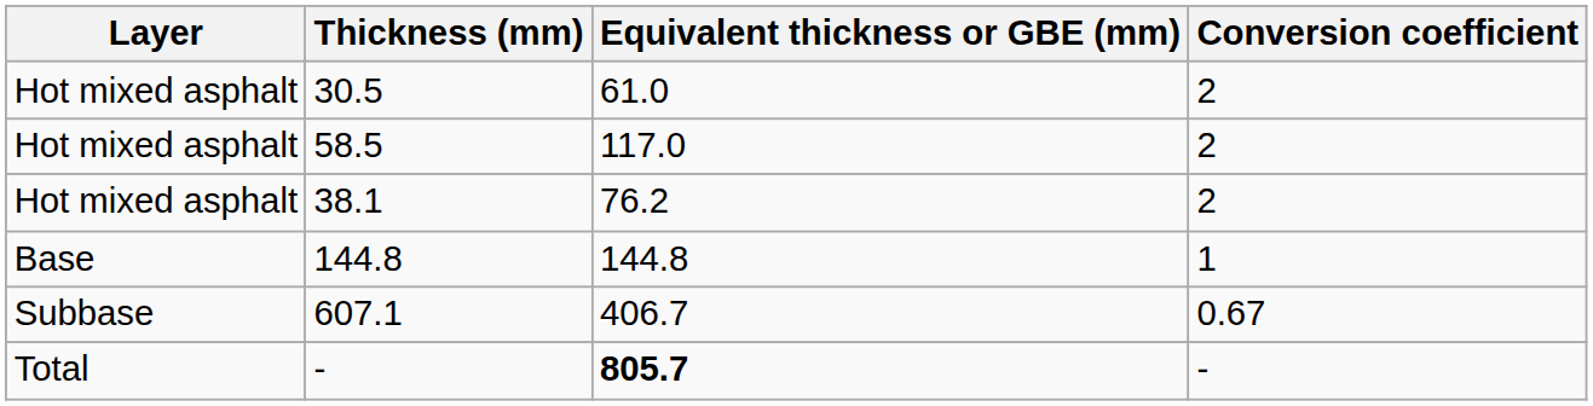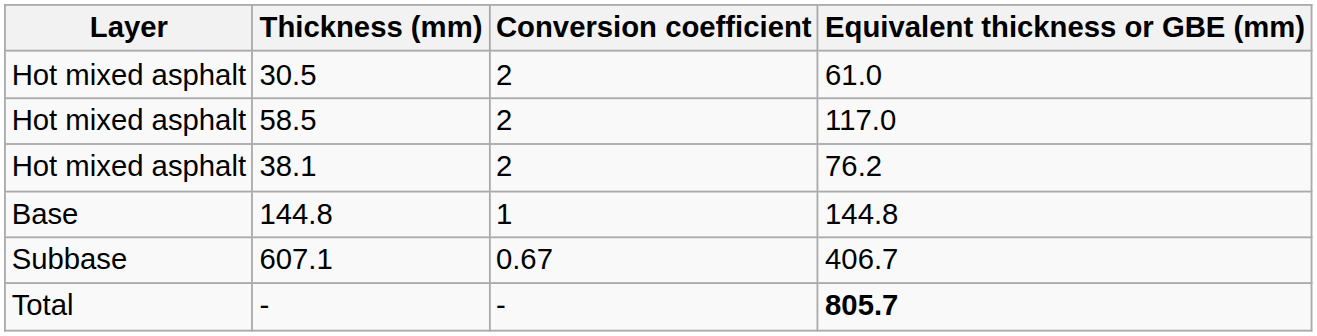columns swapped: Conversion coefficient <-> Equivalent thickness or GBE (mm)
